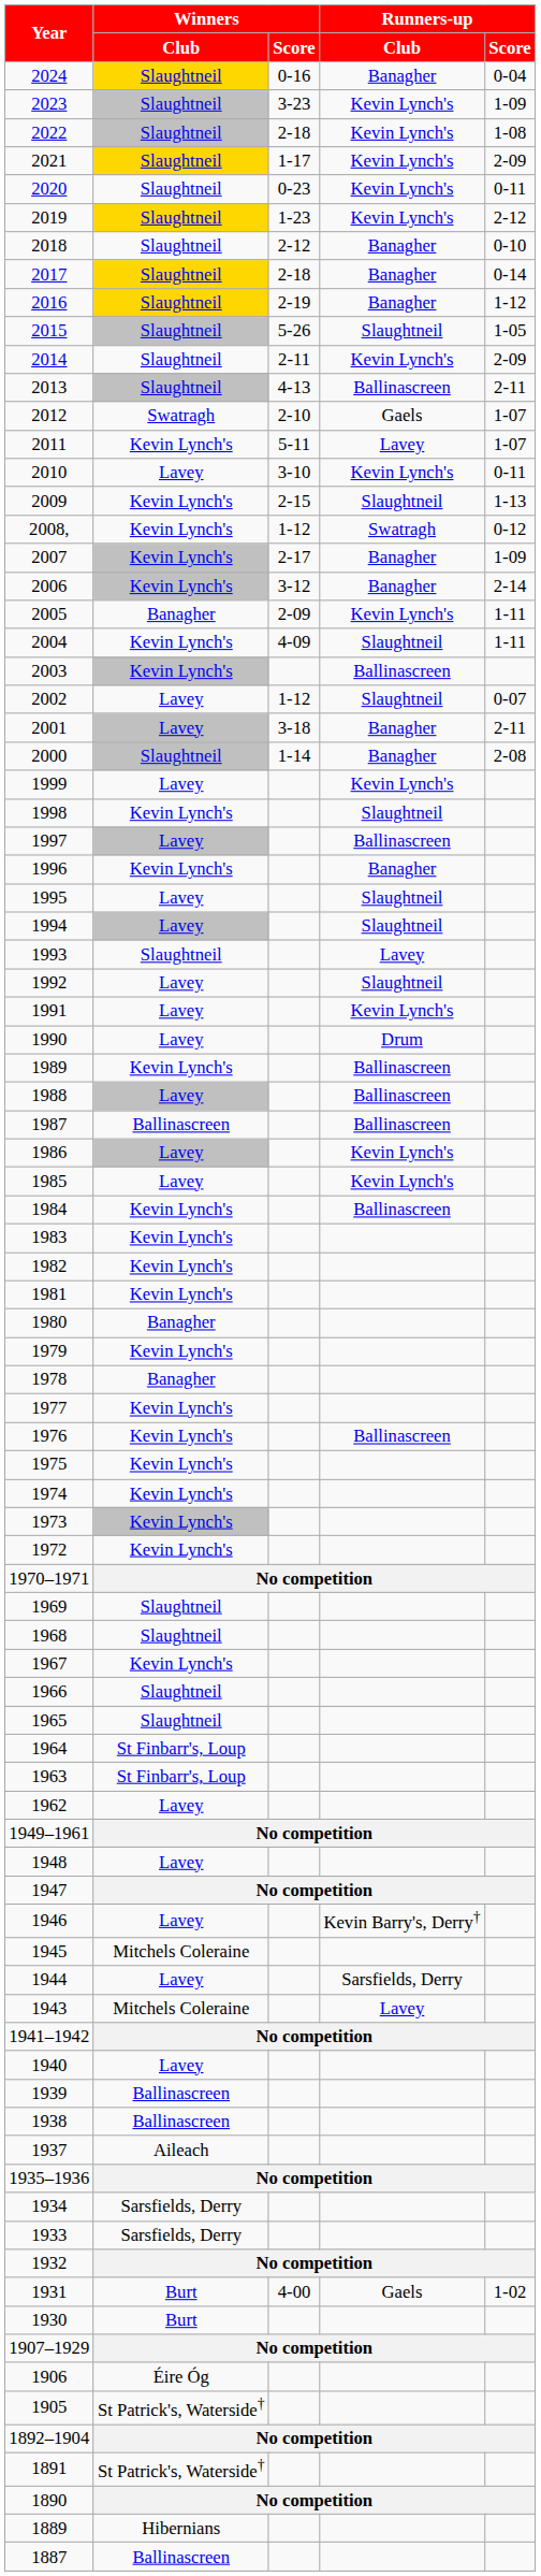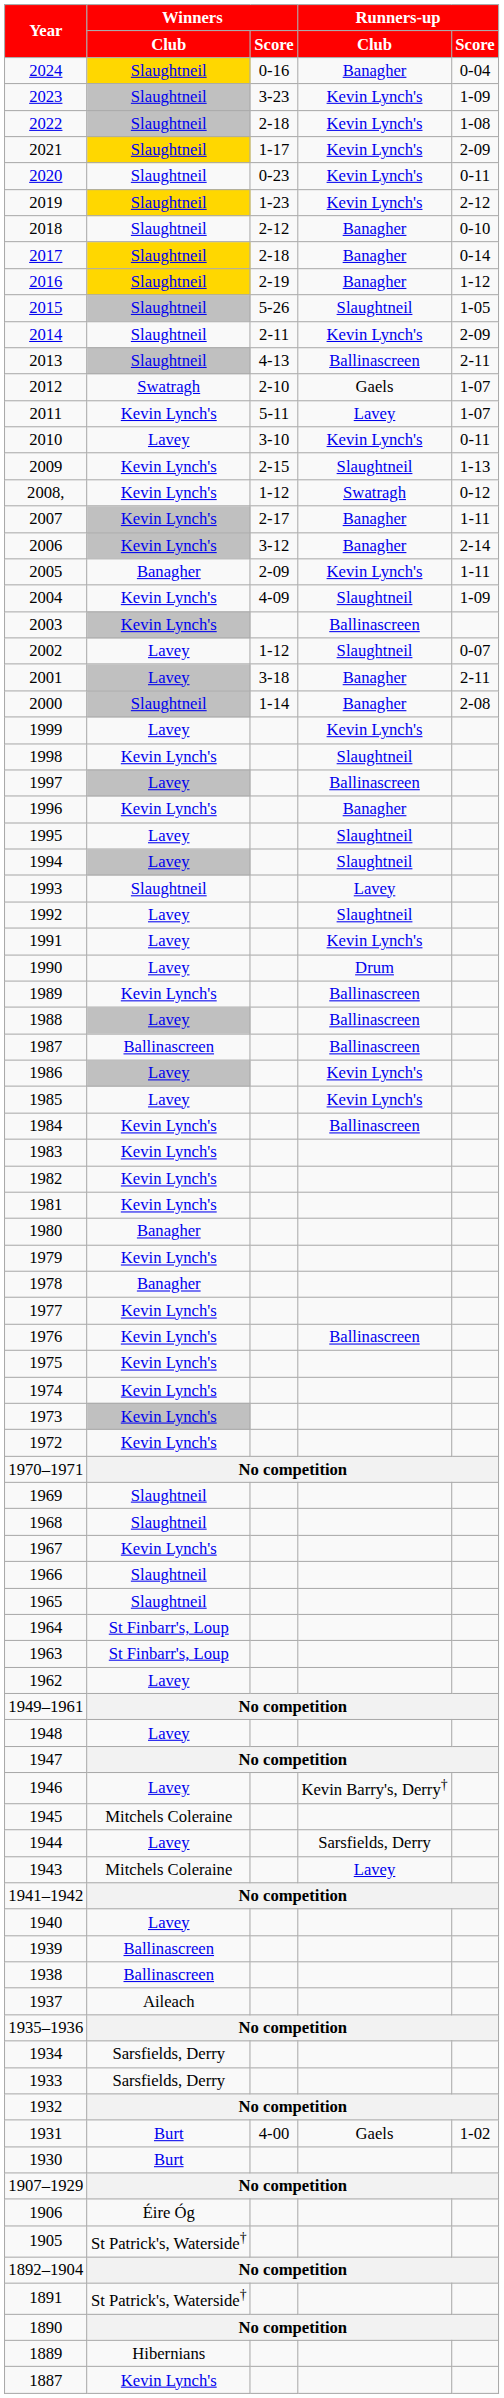2007 | Runners-up / Score: 1-09 -> 1-11
2004 | Runners-up / Score: 1-11 -> 1-09
1887 | Winners / Club: Ballinascreen -> Kevin Lynch's
